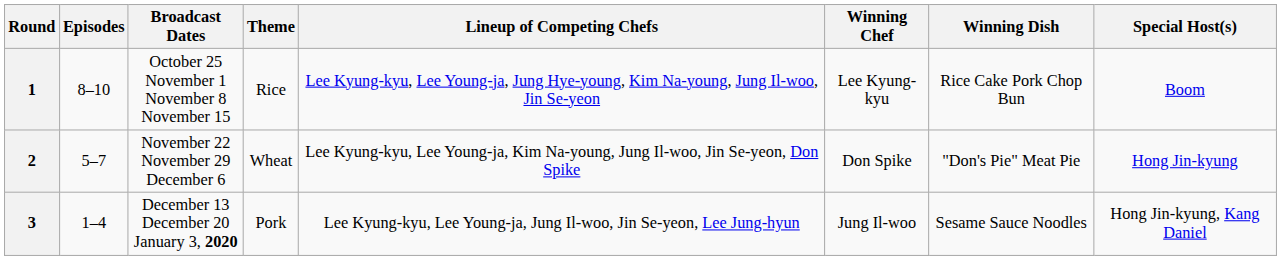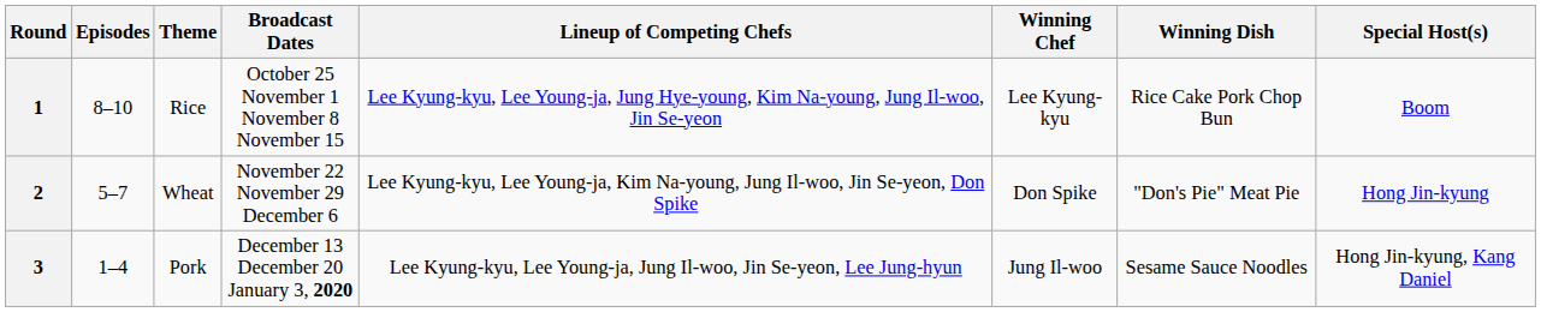columns swapped: Broadcast Dates <-> Theme
